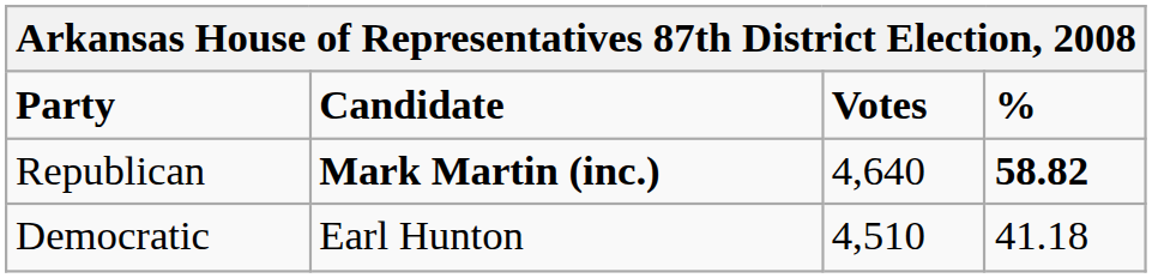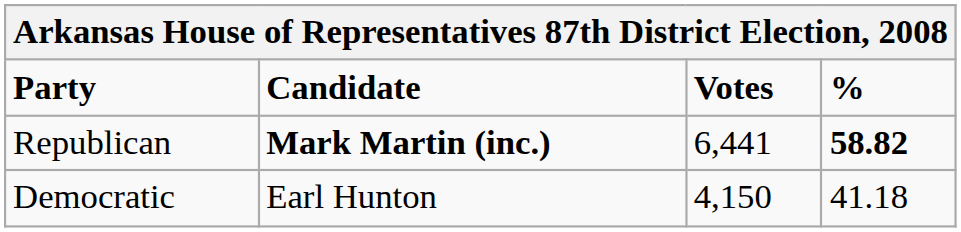Republican | Votes: 4,640 -> 6,441
Democratic | Votes: 4,510 -> 4,150
